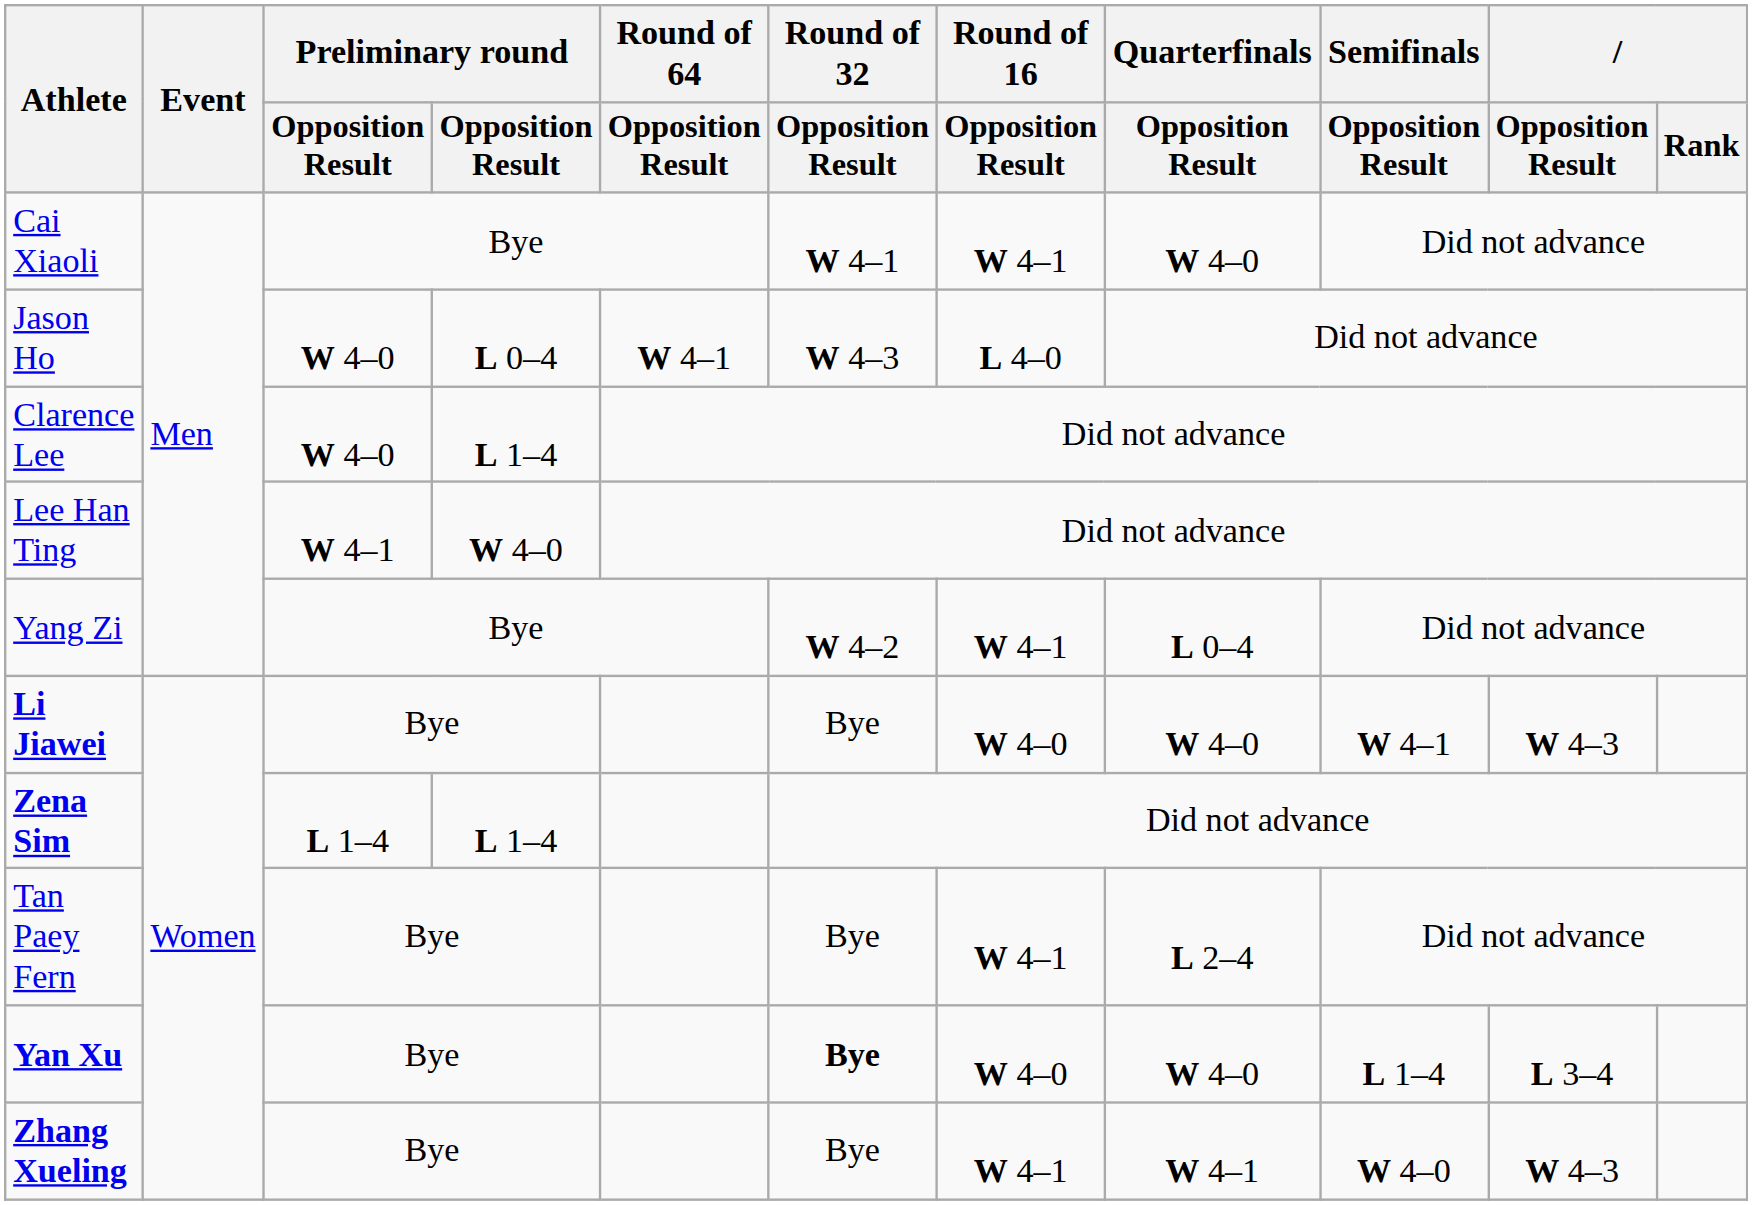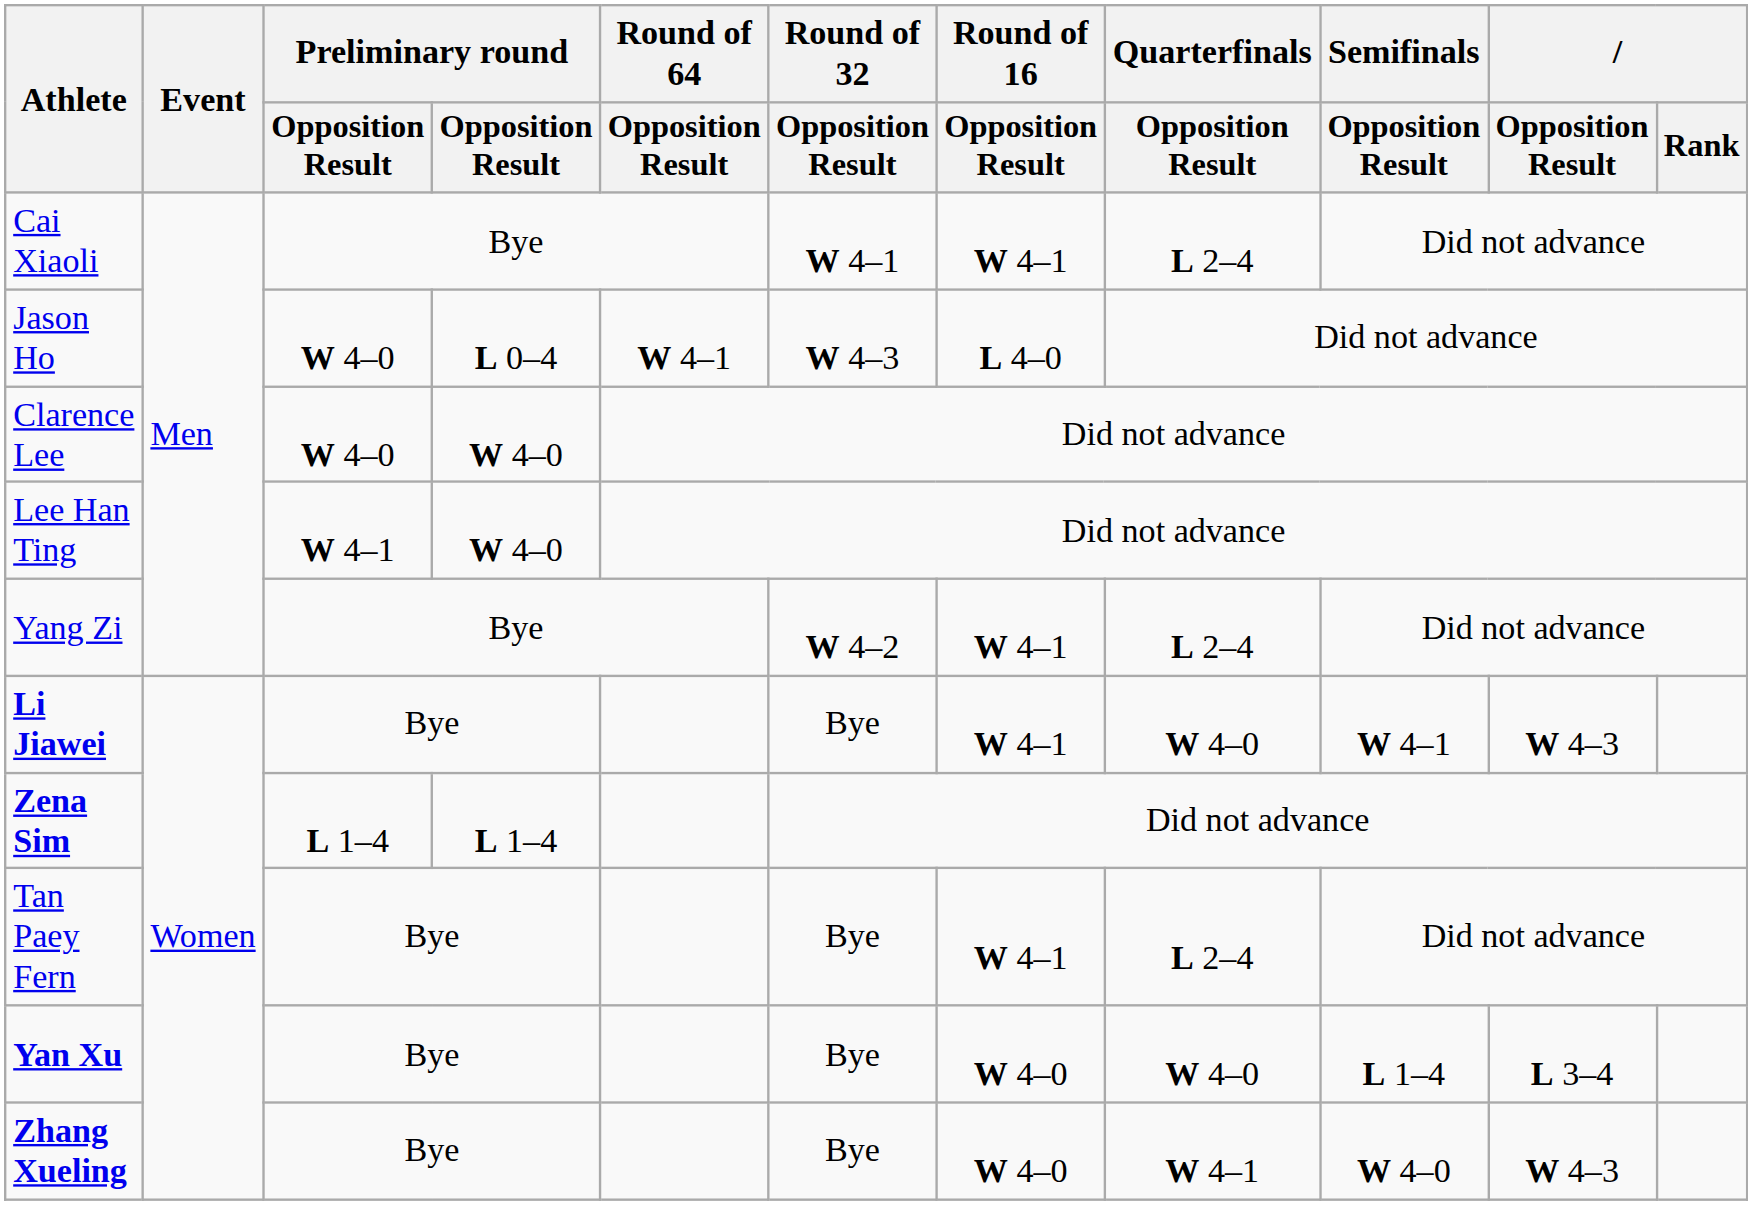Cai Xiaoli | Quarterfinals / Opposition Result: W 4–0 -> L 2–4
Clarence Lee | column 4: L 1–4 -> W 4–0
Yang Zi | Quarterfinals / Opposition Result: L 0–4 -> L 2–4
Li Jiawei | Round of 16 / Opposition Result: W 4–0 -> W 4–1
Yan Xu | Round of 32 / Opposition Result: bold -> normal
Zhang Xueling | Round of 16 / Opposition Result: W 4–1 -> W 4–0
